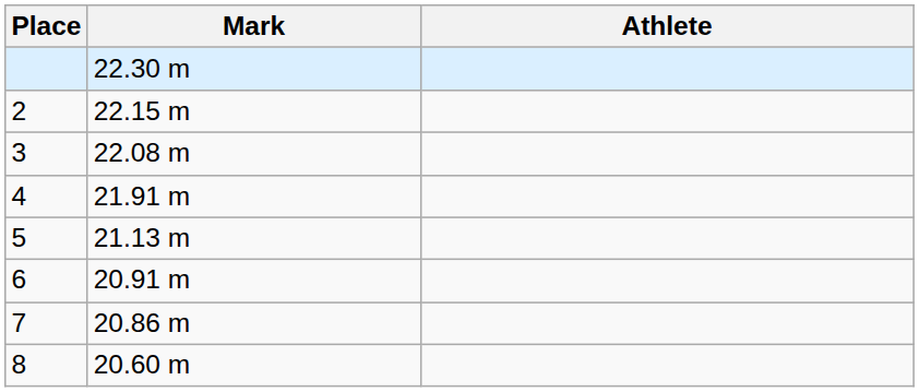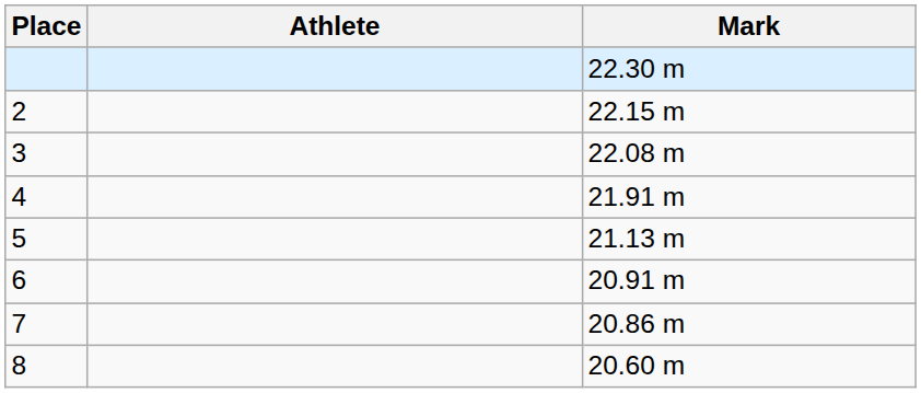columns swapped: Athlete <-> Mark
